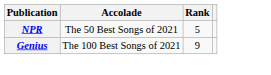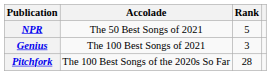Genius | Rank: 9 -> 3
+ row: Pitchfork | The 100 Best Songs of the 2020s So Far | 28
